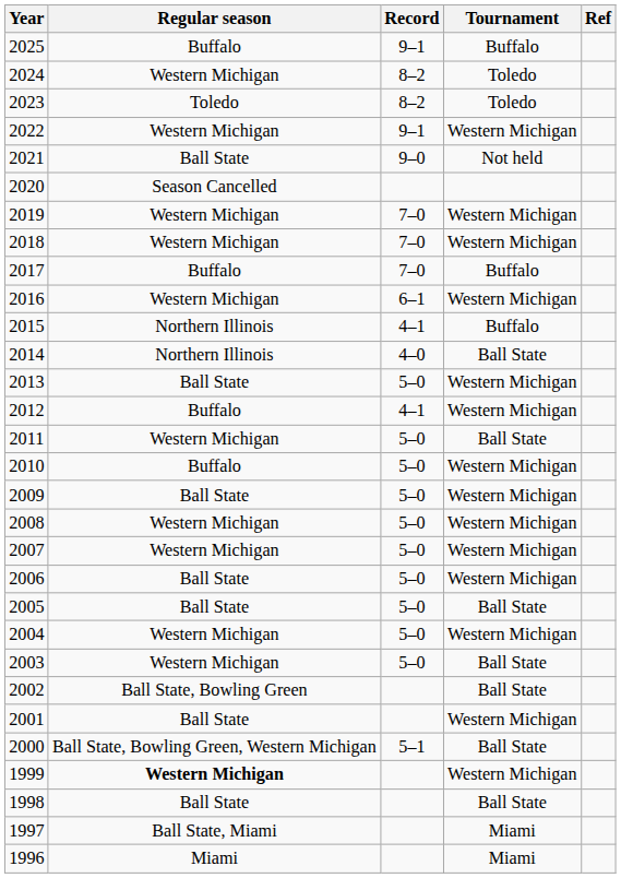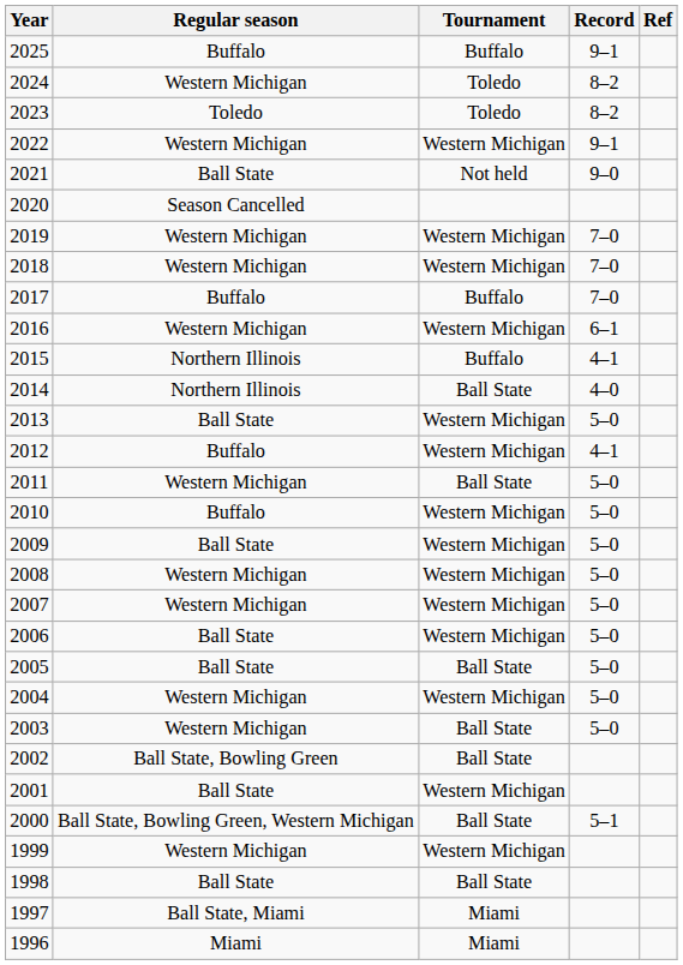columns swapped: Record <-> Tournament
1999 | Regular season: bold -> normal
